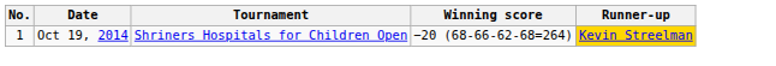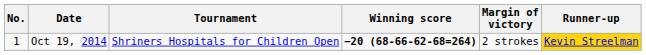+ column: Margin of victory | 2 strokes
Oct 19, 2014 | Winning score: normal -> bold
